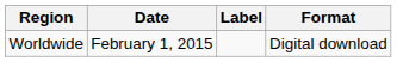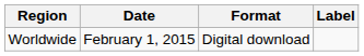columns swapped: Format <-> Label
